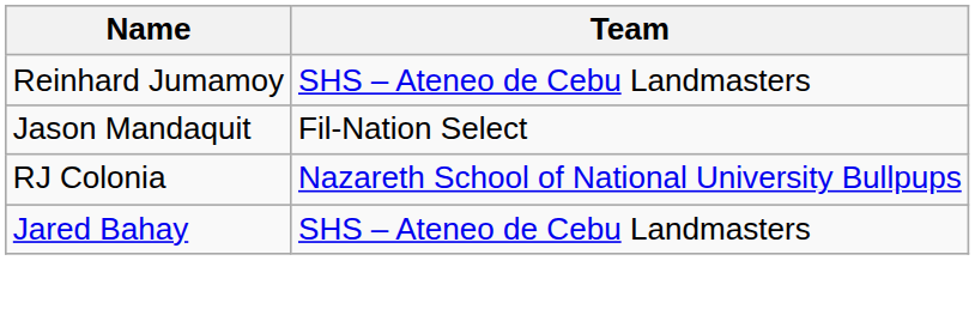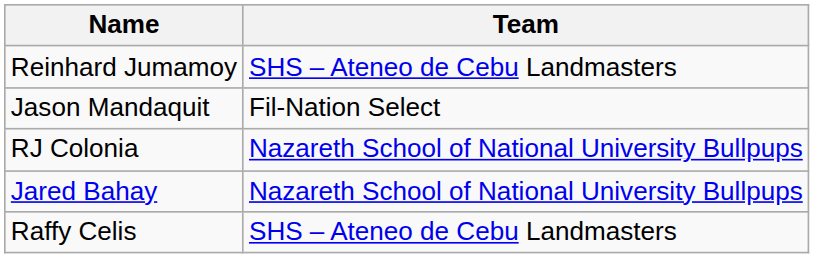Jared Bahay | Team: SHS – Ateneo de Cebu Landmasters -> Nazareth School of National University Bullpups
+ row: Raffy Celis | SHS – Ateneo de Cebu Landmasters
